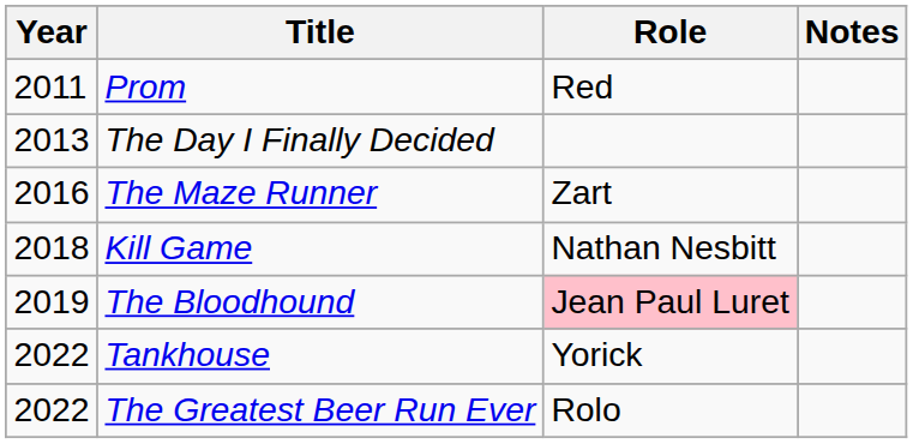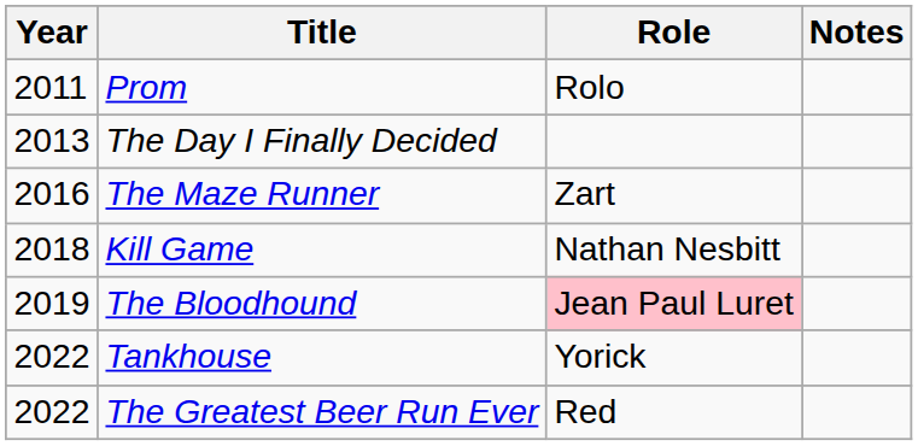Prom | Role: Red -> Rolo
The Greatest Beer Run Ever | Role: Rolo -> Red
